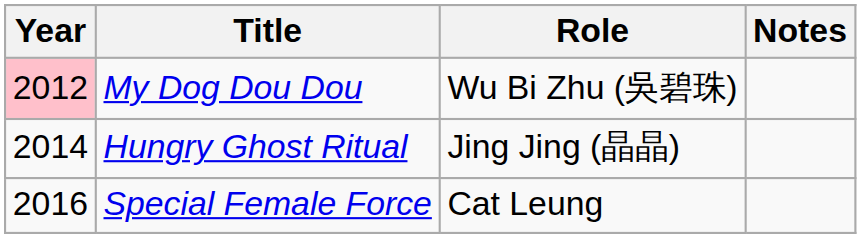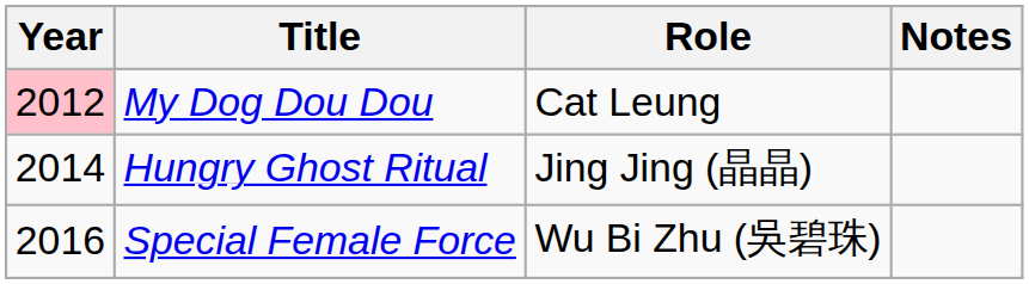My Dog Dou Dou | Role: Wu Bi Zhu (吳碧珠) -> Cat Leung
Special Female Force | Role: Cat Leung -> Wu Bi Zhu (吳碧珠)
